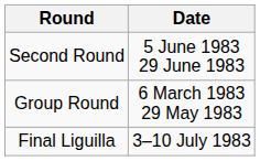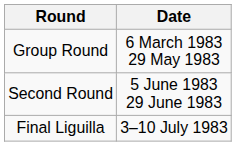rows swapped: Group Round <-> Second Round
